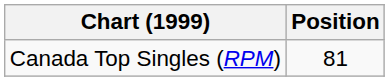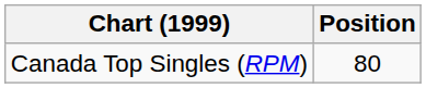Canada Top Singles (RPM) | Position: 81 -> 80
